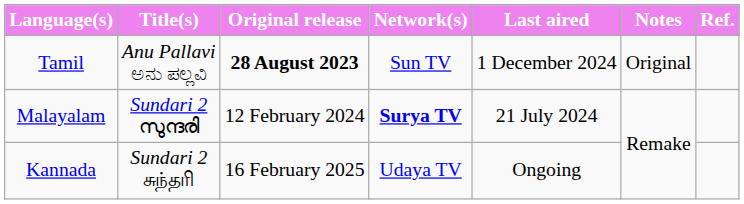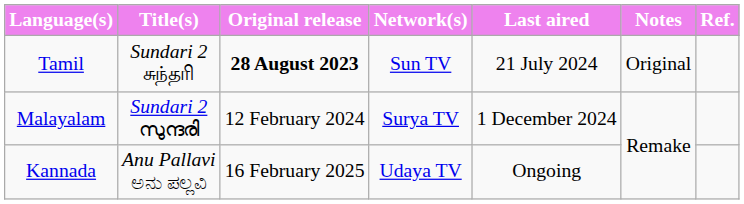Tamil | Title(s): Anu Pallavi ಅನು ಪಲ್ಲವಿ -> Sundari 2 சுந்தரி
Tamil | Last aired: 1 December 2024 -> 21 July 2024
Malayalam | Network(s): bold -> normal
Malayalam | Last aired: 21 July 2024 -> 1 December 2024
Kannada | Title(s): Sundari 2 சுந்தரி -> Anu Pallavi ಅನು ಪಲ್ಲವಿ
